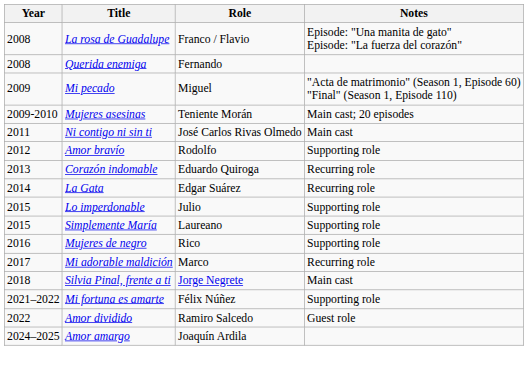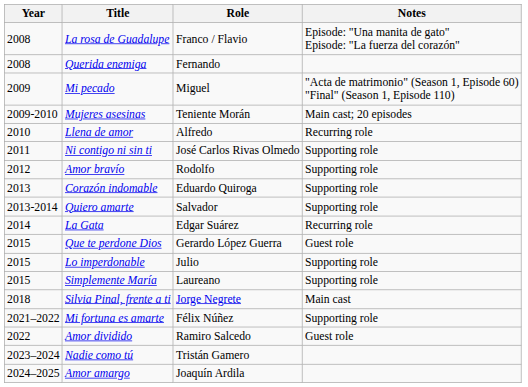+ row: 2010 | Llena de amor | Alfredo | Recurring role
Ni contigo ni sin ti | Notes: Main cast -> Supporting role
Corazón indomable | Notes: Recurring role -> Supporting role
+ row: 2013-2014 | Quiero amarte | Salvador | Supporting role
+ row: 2015 | Que te perdone Dios | Gerardo López Guerra | Guest role
- row: 2016 | Mujeres de negro | Rico | Supporting role
- row: 2017 | Mi adorable maldición | Marco | Recurring role
+ row: 2023–2024 | Nadie como tú | Tristán Gamero
